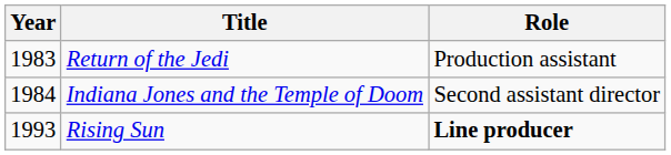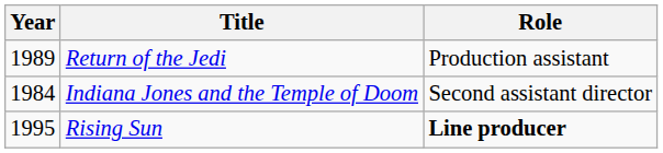Return of the Jedi | Year: 1983 -> 1989
Rising Sun | Year: 1993 -> 1995
